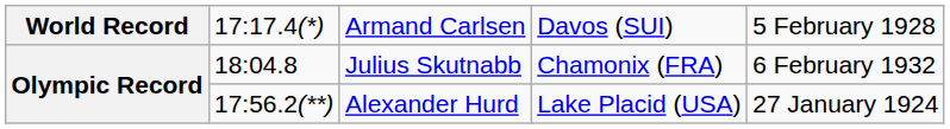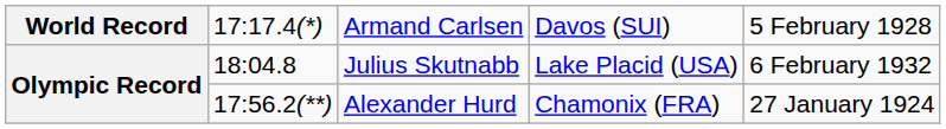Julius Skutnabb | column 4: Chamonix (FRA) -> Lake Placid (USA)
Alexander Hurd | column 4: Lake Placid (USA) -> Chamonix (FRA)
